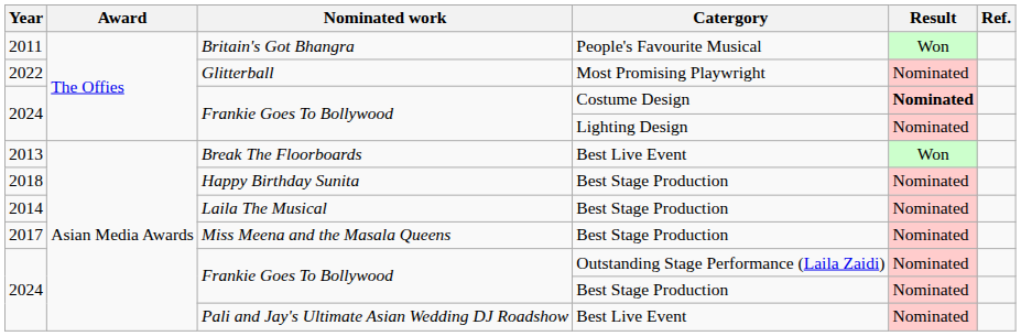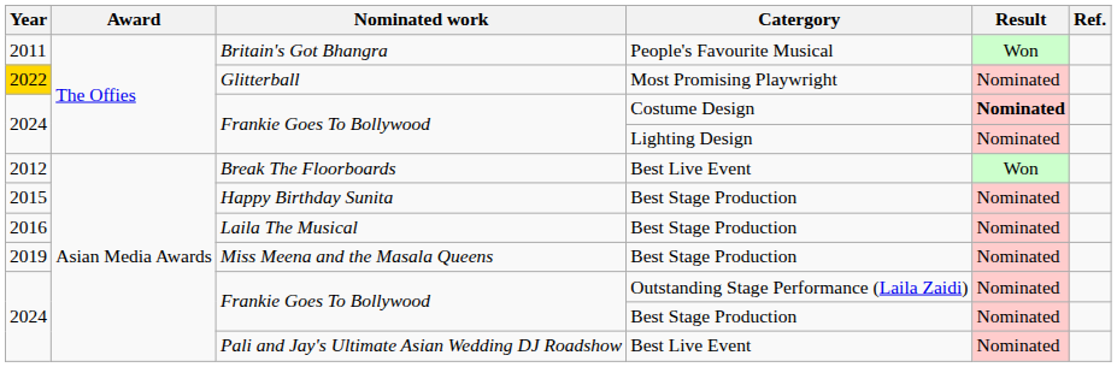Glitterball | Year: no background -> gold background
Break The Floorboards | Year: 2013 -> 2012
Happy Birthday Sunita | Year: 2018 -> 2015
Laila The Musical | Year: 2014 -> 2016
Miss Meena and the Masala Queens | Year: 2017 -> 2019
